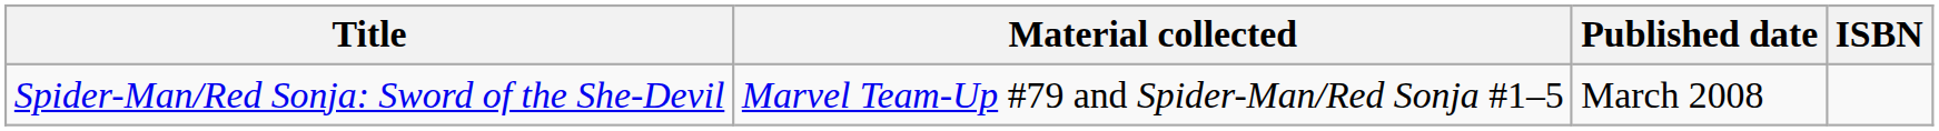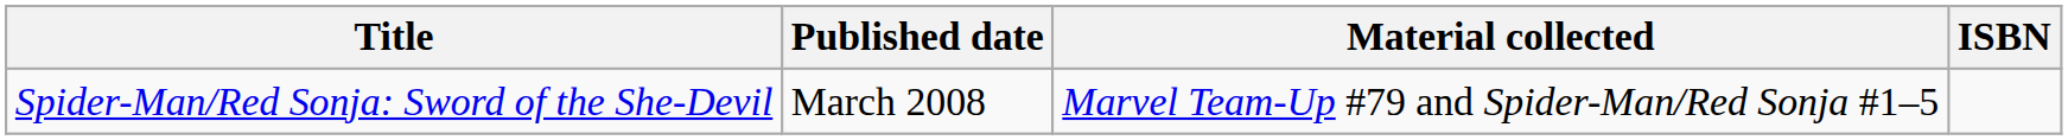columns swapped: Material collected <-> Published date
